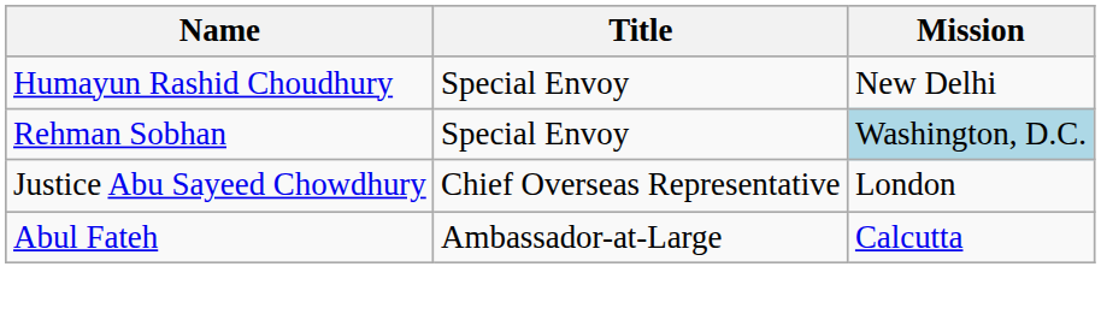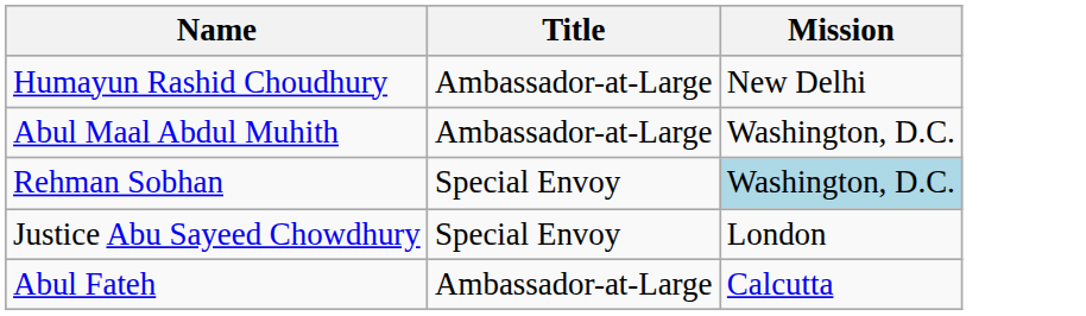Humayun Rashid Choudhury | Title: Special Envoy -> Ambassador-at-Large
+ row: Abul Maal Abdul Muhith | Ambassador-at-Large | Washington, D.C.
Justice Abu Sayeed Chowdhury | Title: Chief Overseas Representative -> Special Envoy
